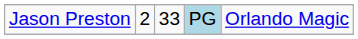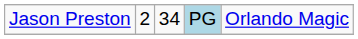Jason Preston | column 3: 33 -> 34
